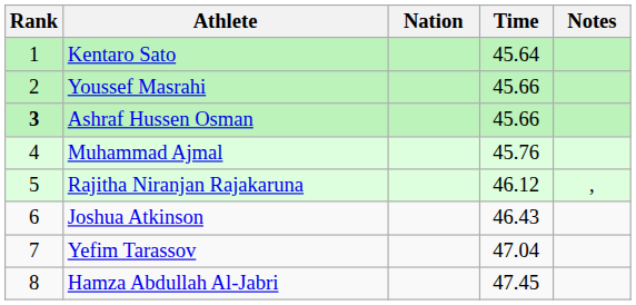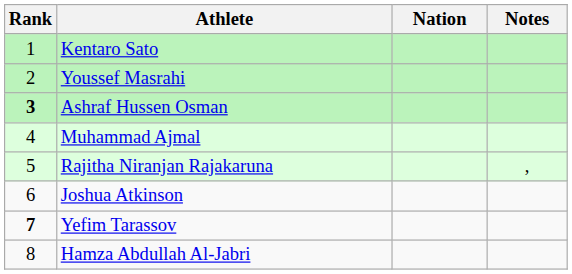- column: Time | 45.64 | 45.66 | 45.66 | 45.76 | 46.12 | 46.43 | 47.04 | 47.45
Yefim Tarassov | Rank: normal -> bold
